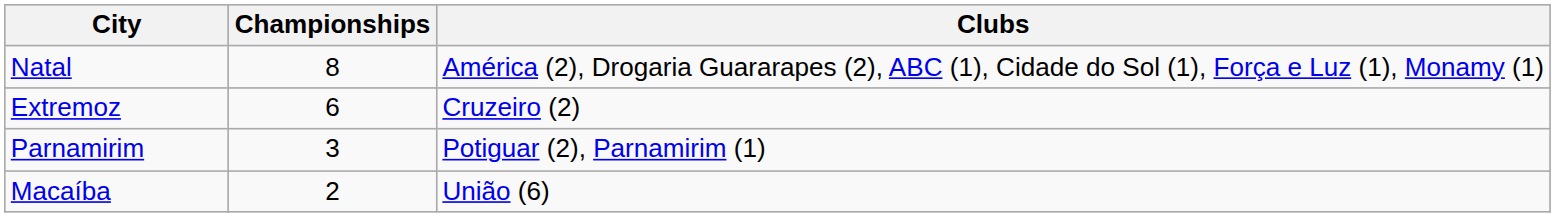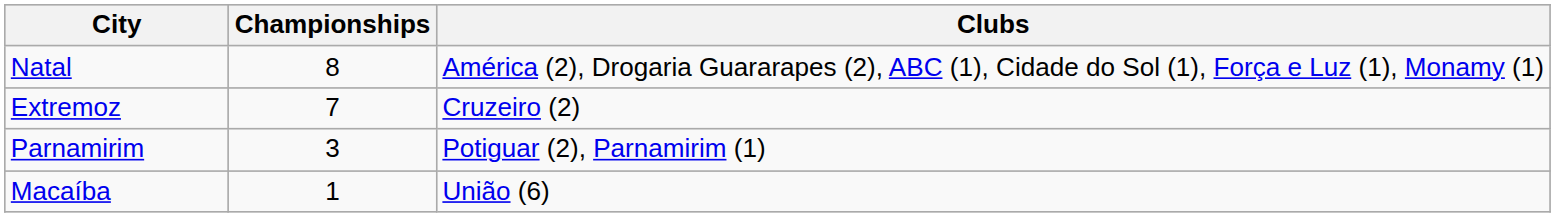Extremoz | Championships: 6 -> 7
Macaíba | Championships: 2 -> 1
